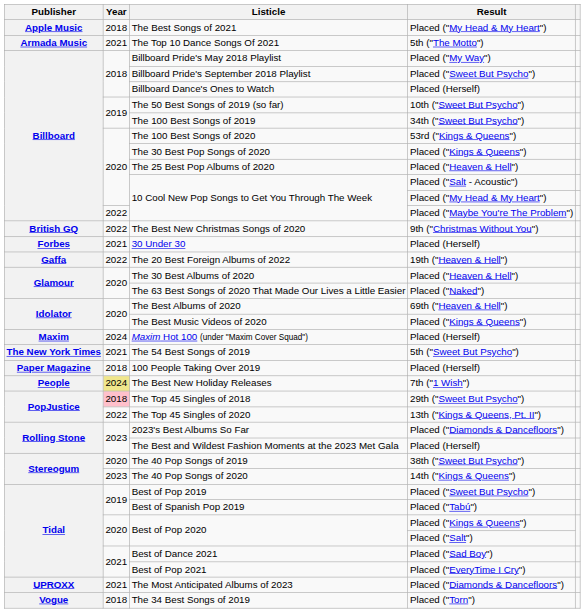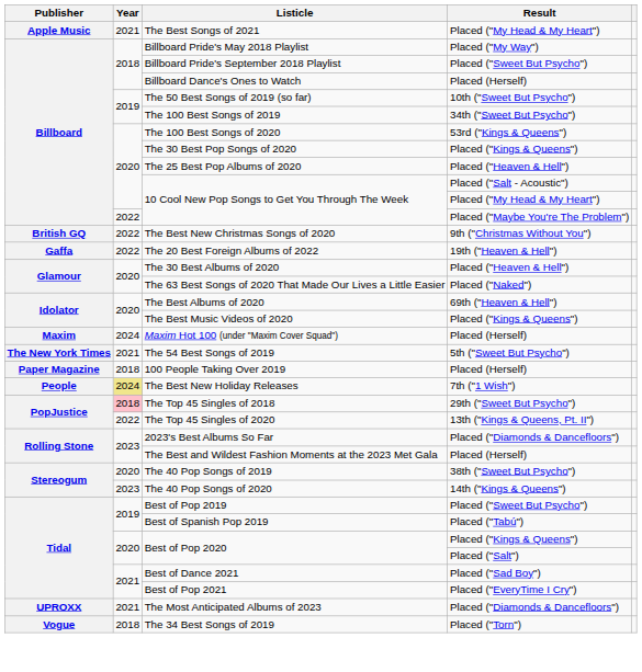The Best Songs of 2021 | Year: 2018 -> 2021
- row: Armada Music | 2021 | The Top 10 Dance Songs Of 2021 | 5th ("The Motto")
- row: Forbes | 2021 | 30 Under 30 | Placed (Herself)
